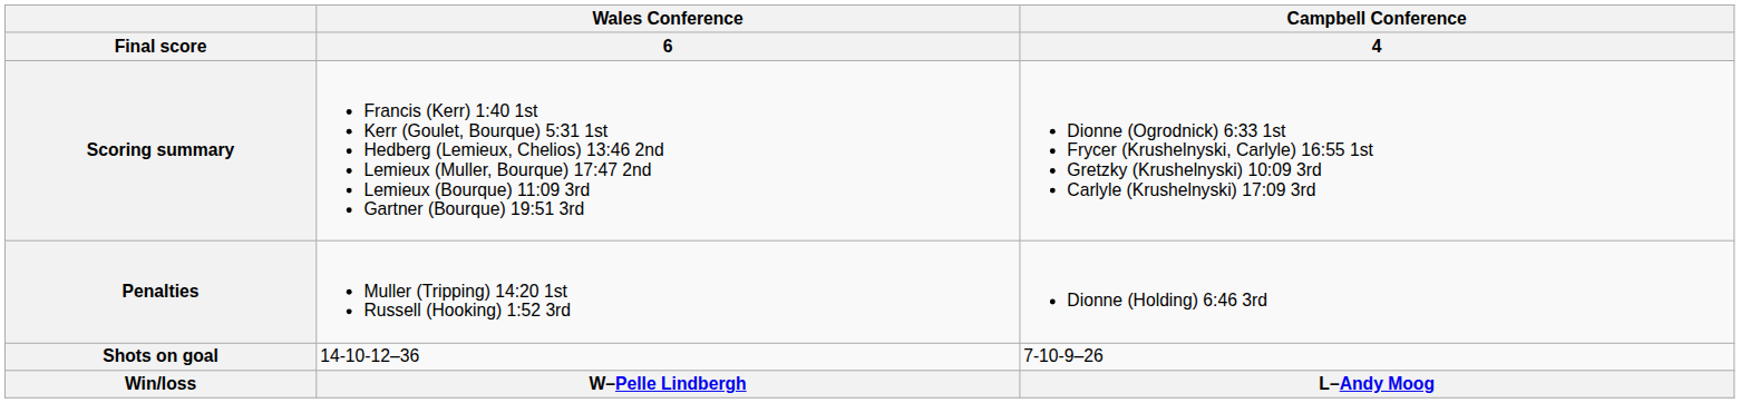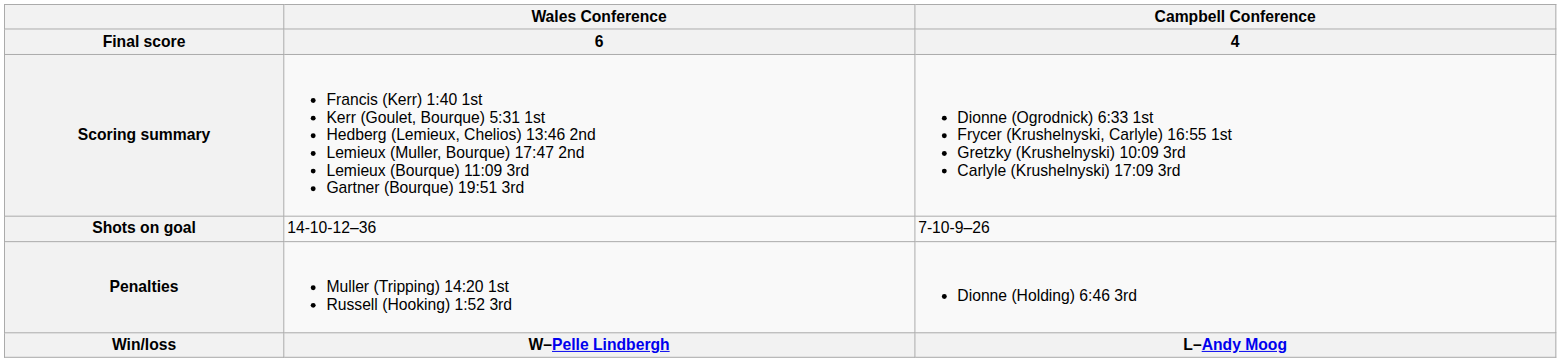rows swapped: Penalties <-> Shots on goal
